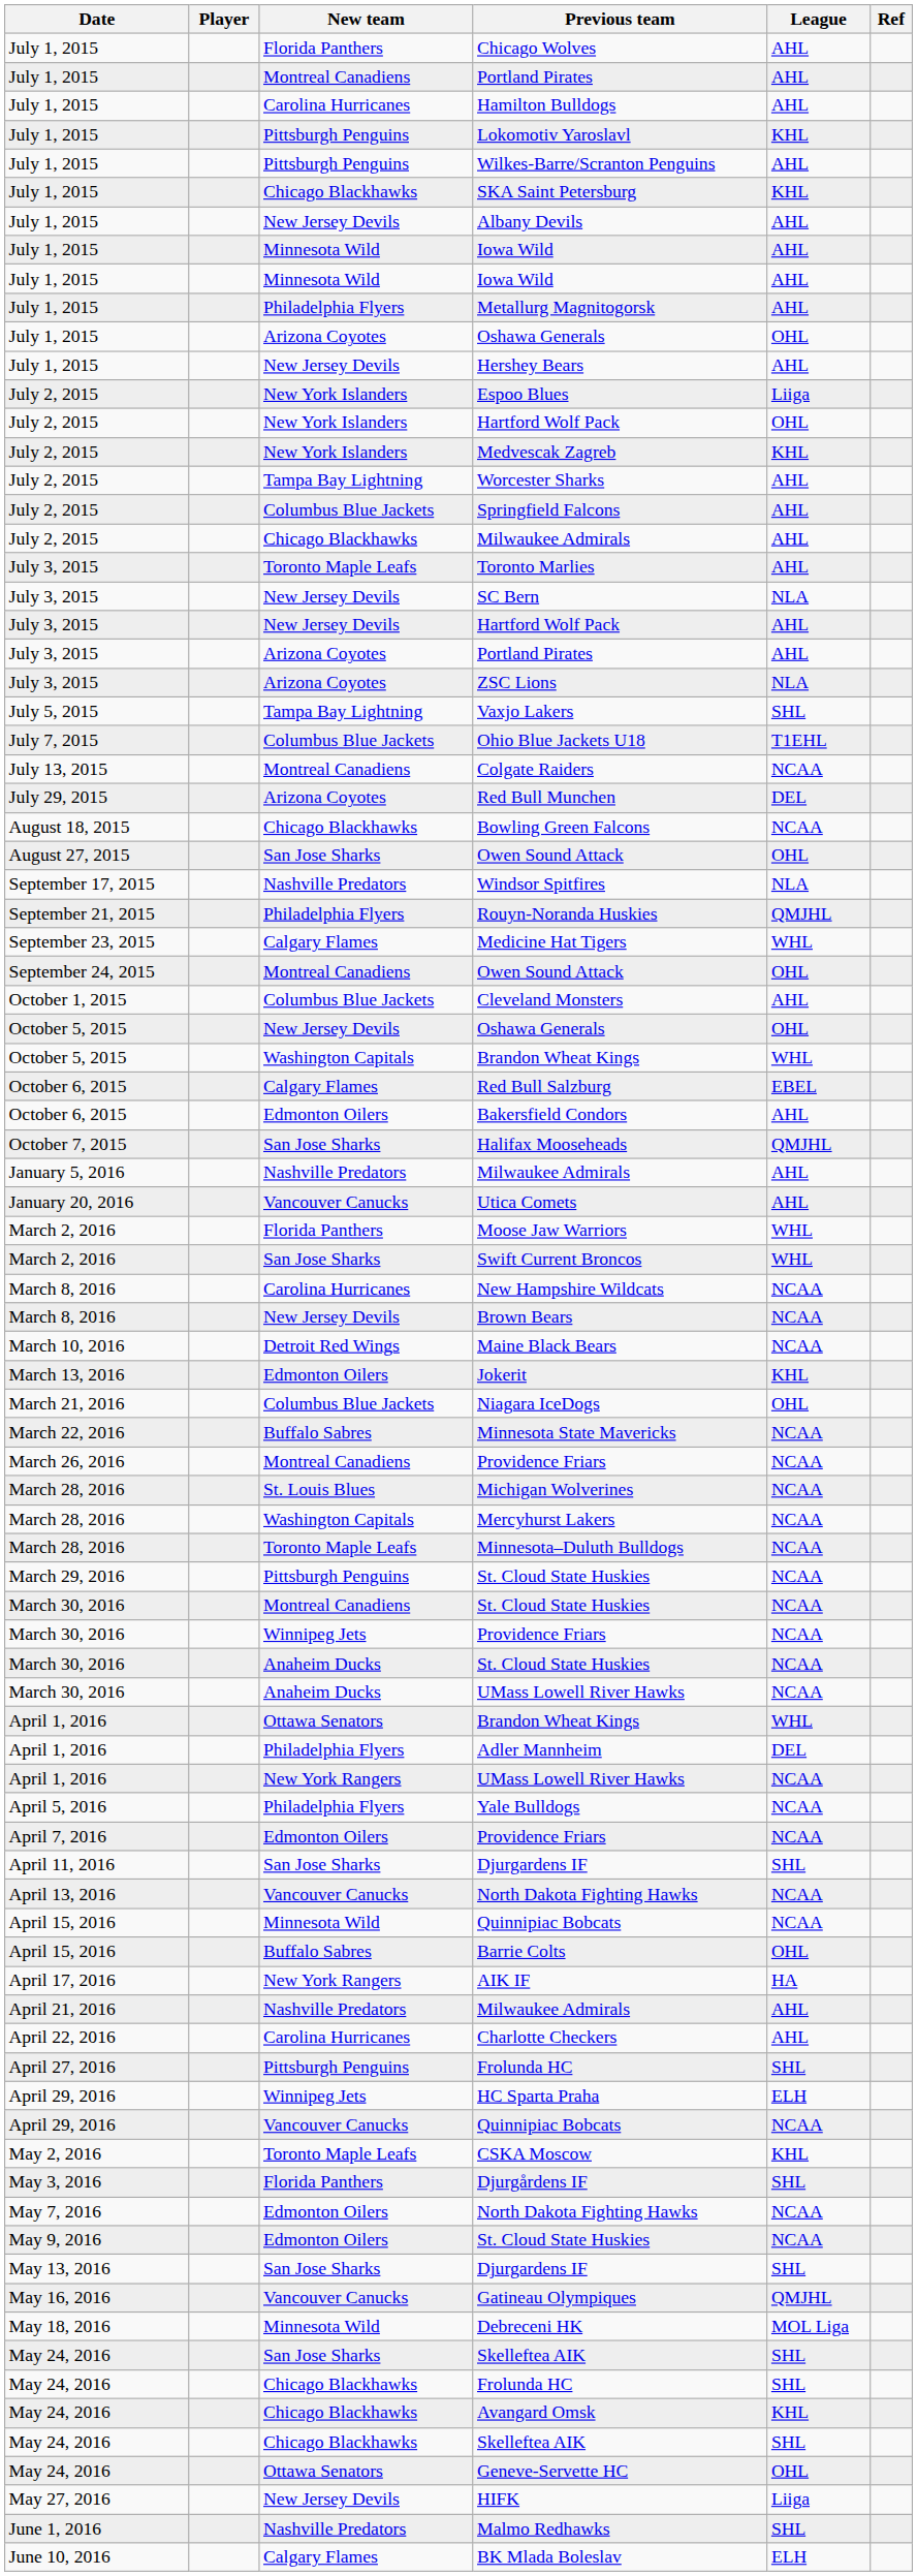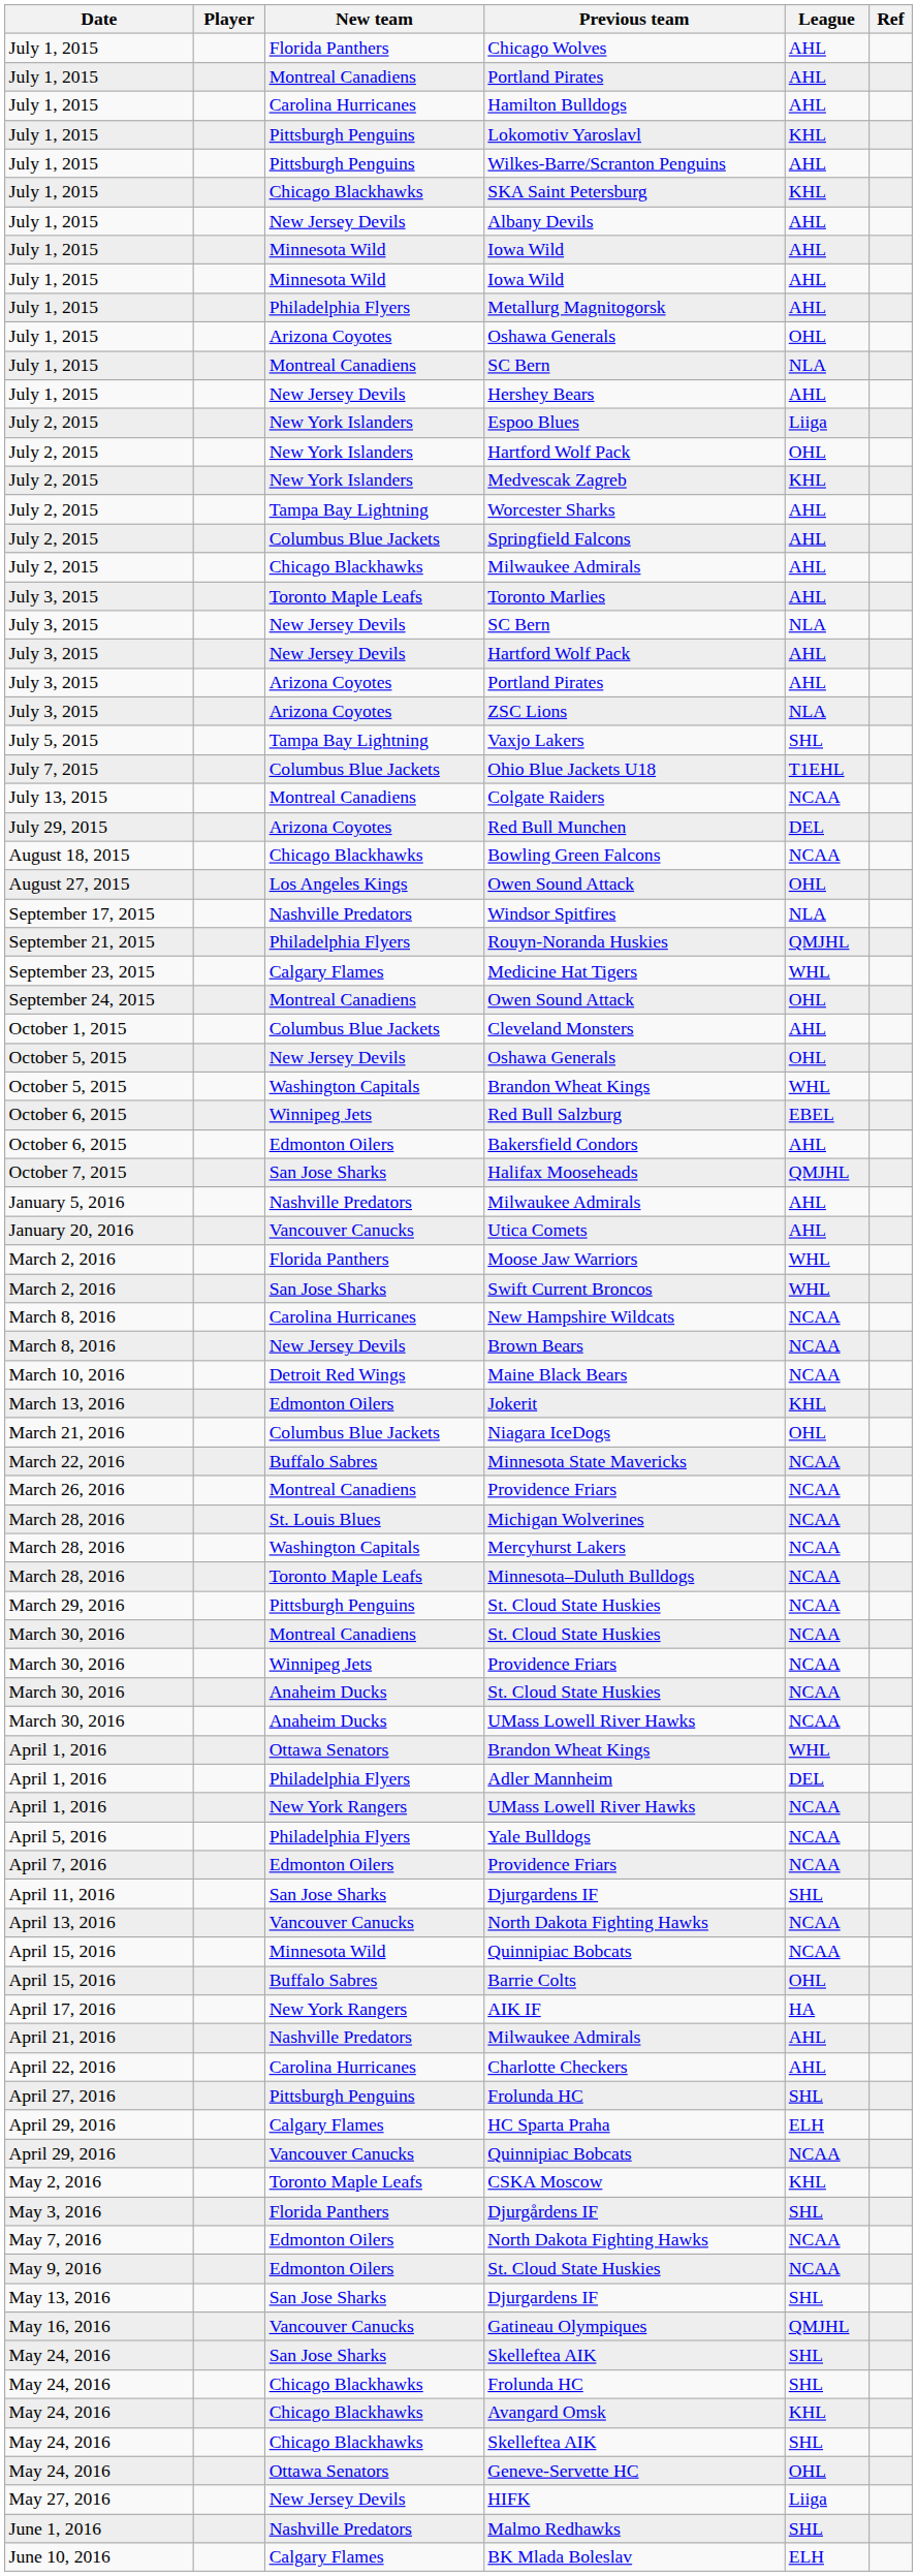+ row: July 1, 2015 | Montreal Canadiens | SC Bern | NLA
August 27, 2015 / Owen Sound Attack | New team: San Jose Sharks -> Los Angeles Kings
Red Bull Salzburg | New team: Calgary Flames -> Winnipeg Jets
HC Sparta Praha | New team: Winnipeg Jets -> Calgary Flames
- row: May 18, 2016 | Minnesota Wild | Debreceni HK | MOL Liga
